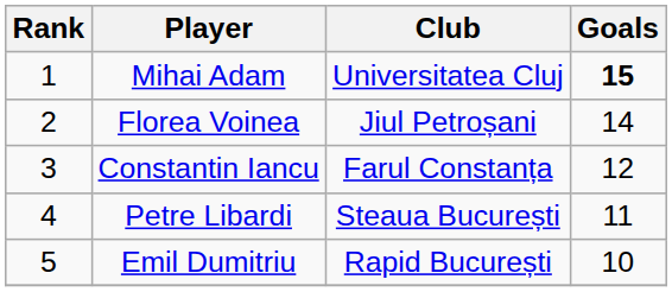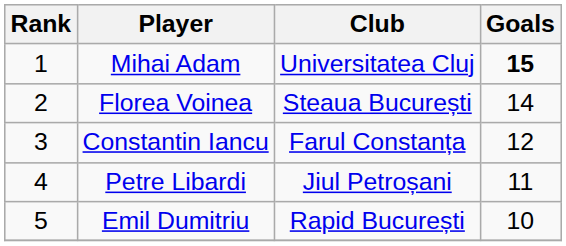Florea Voinea | Club: Jiul Petroșani -> Steaua București
Petre Libardi | Club: Steaua București -> Jiul Petroșani
